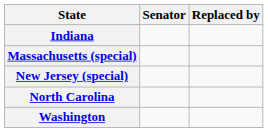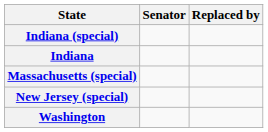+ row: Indiana (special)
- row: North Carolina
